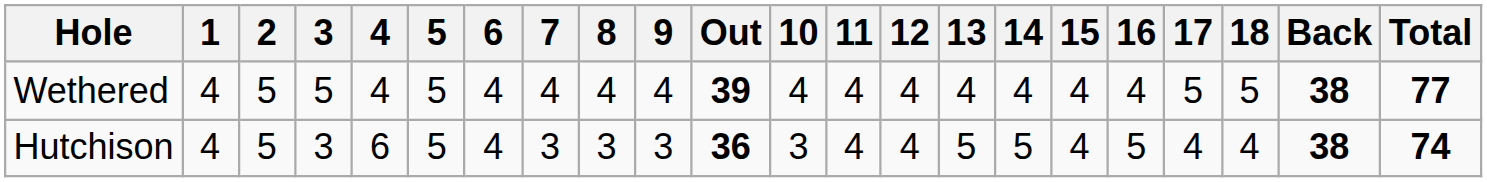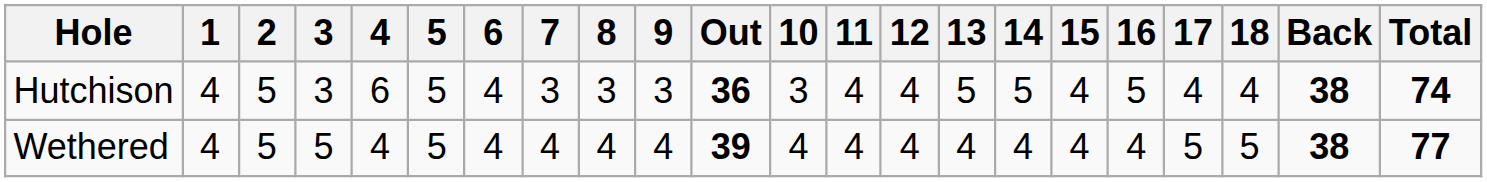rows swapped: Hutchison <-> Wethered
